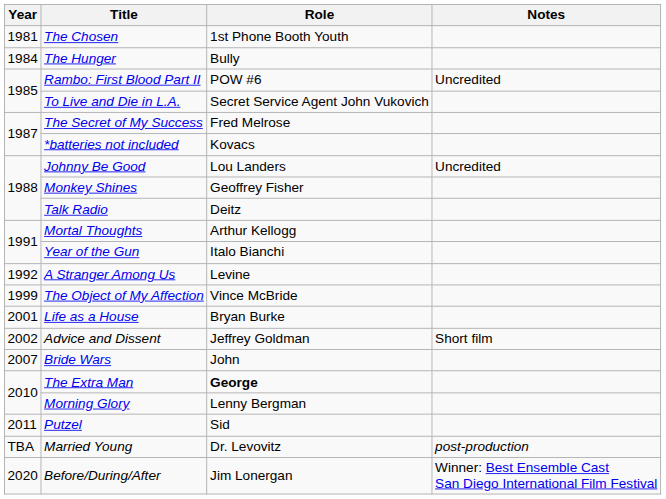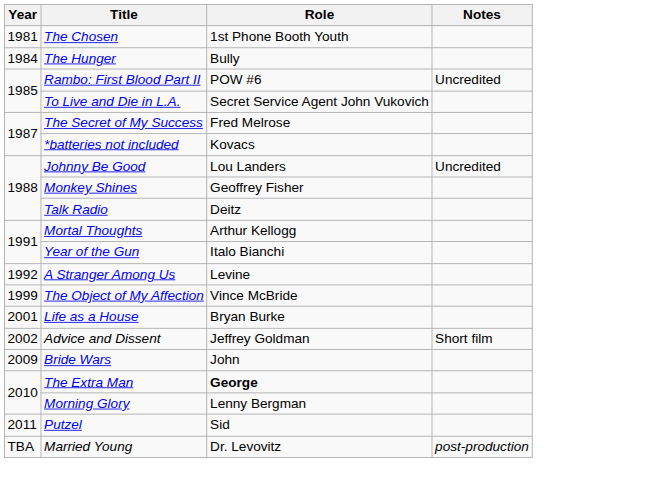Bride Wars | Year: 2007 -> 2009
- row: 2020 | Before/During/After | Jim Lonergan | Winner: Best Ensemble Cast San Diego International Film Festival
